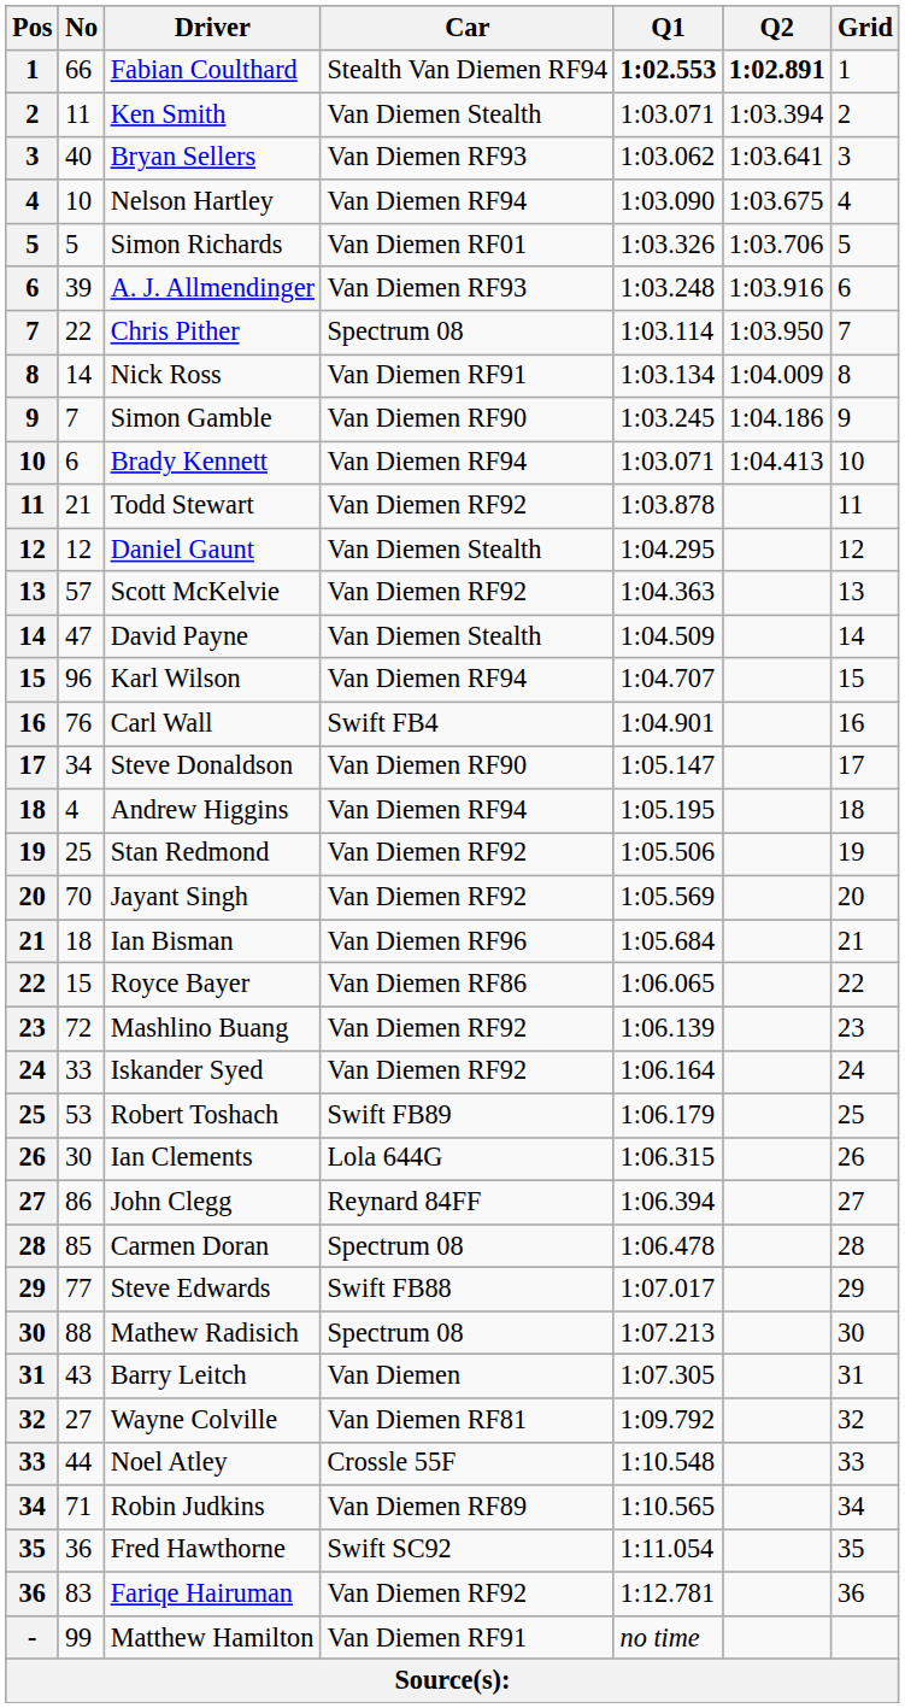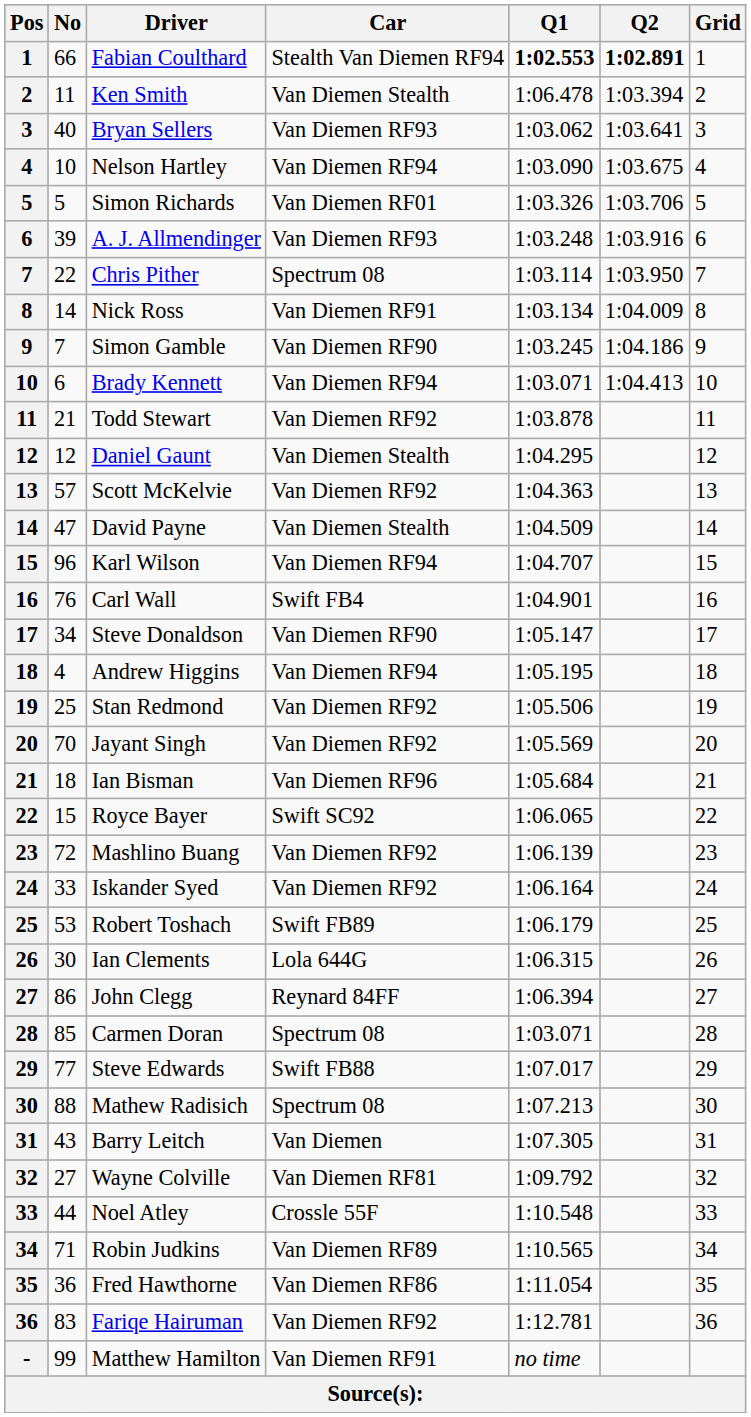Ken Smith | Q1: 1:03.071 -> 1:06.478
Royce Bayer | Car: Van Diemen RF86 -> Swift SC92
Carmen Doran | Q1: 1:06.478 -> 1:03.071
Fred Hawthorne | Car: Swift SC92 -> Van Diemen RF86
